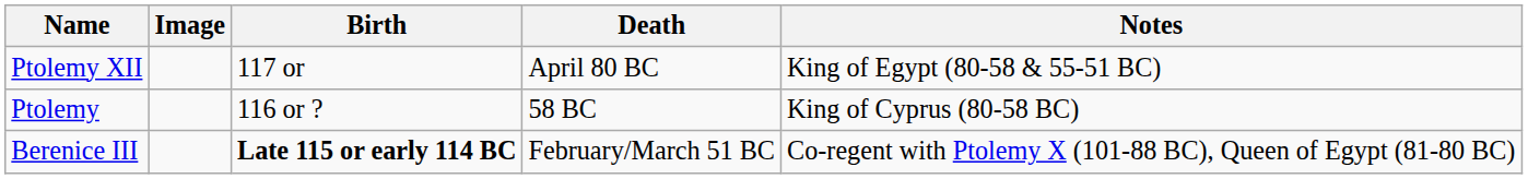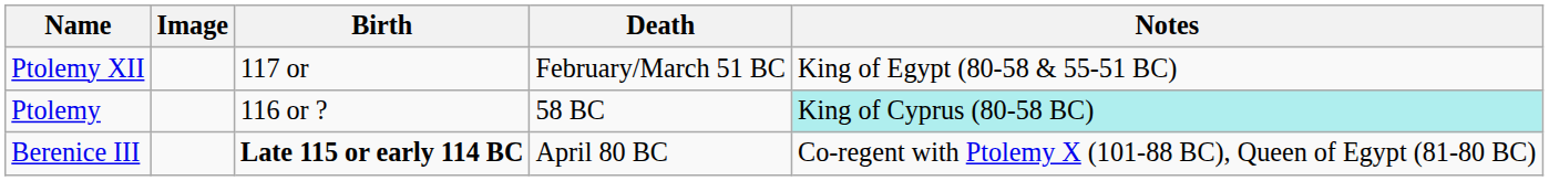Ptolemy XII | Death: April 80 BC -> February/March 51 BC
Ptolemy | Notes: no background -> paleturquoise background
Berenice III | Death: February/March 51 BC -> April 80 BC
